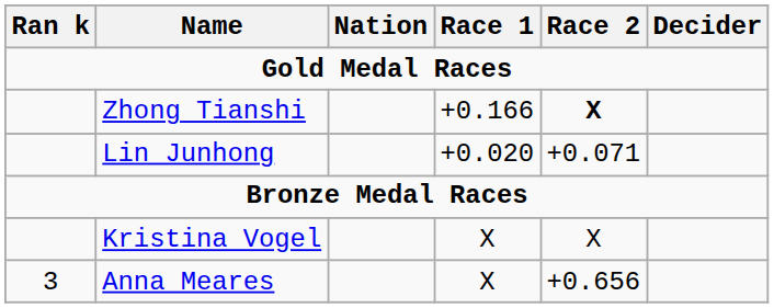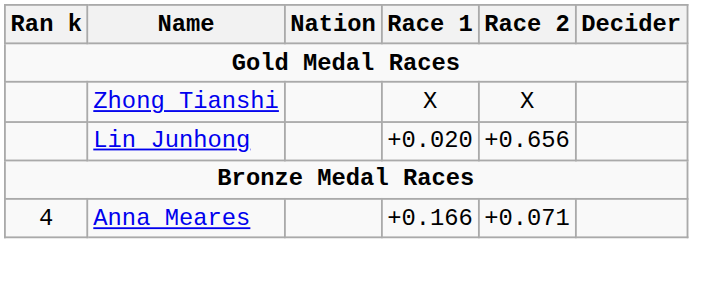Zhong Tianshi | Race 1: +0.166 -> X
Zhong Tianshi | Race 2: bold -> normal
Lin Junhong | Race 2: +0.071 -> +0.656
- row: Kristina Vogel | X | X
Anna Meares | Ran k: 3 -> 4
Anna Meares | Race 1: X -> +0.166
Anna Meares | Race 2: +0.656 -> +0.071
